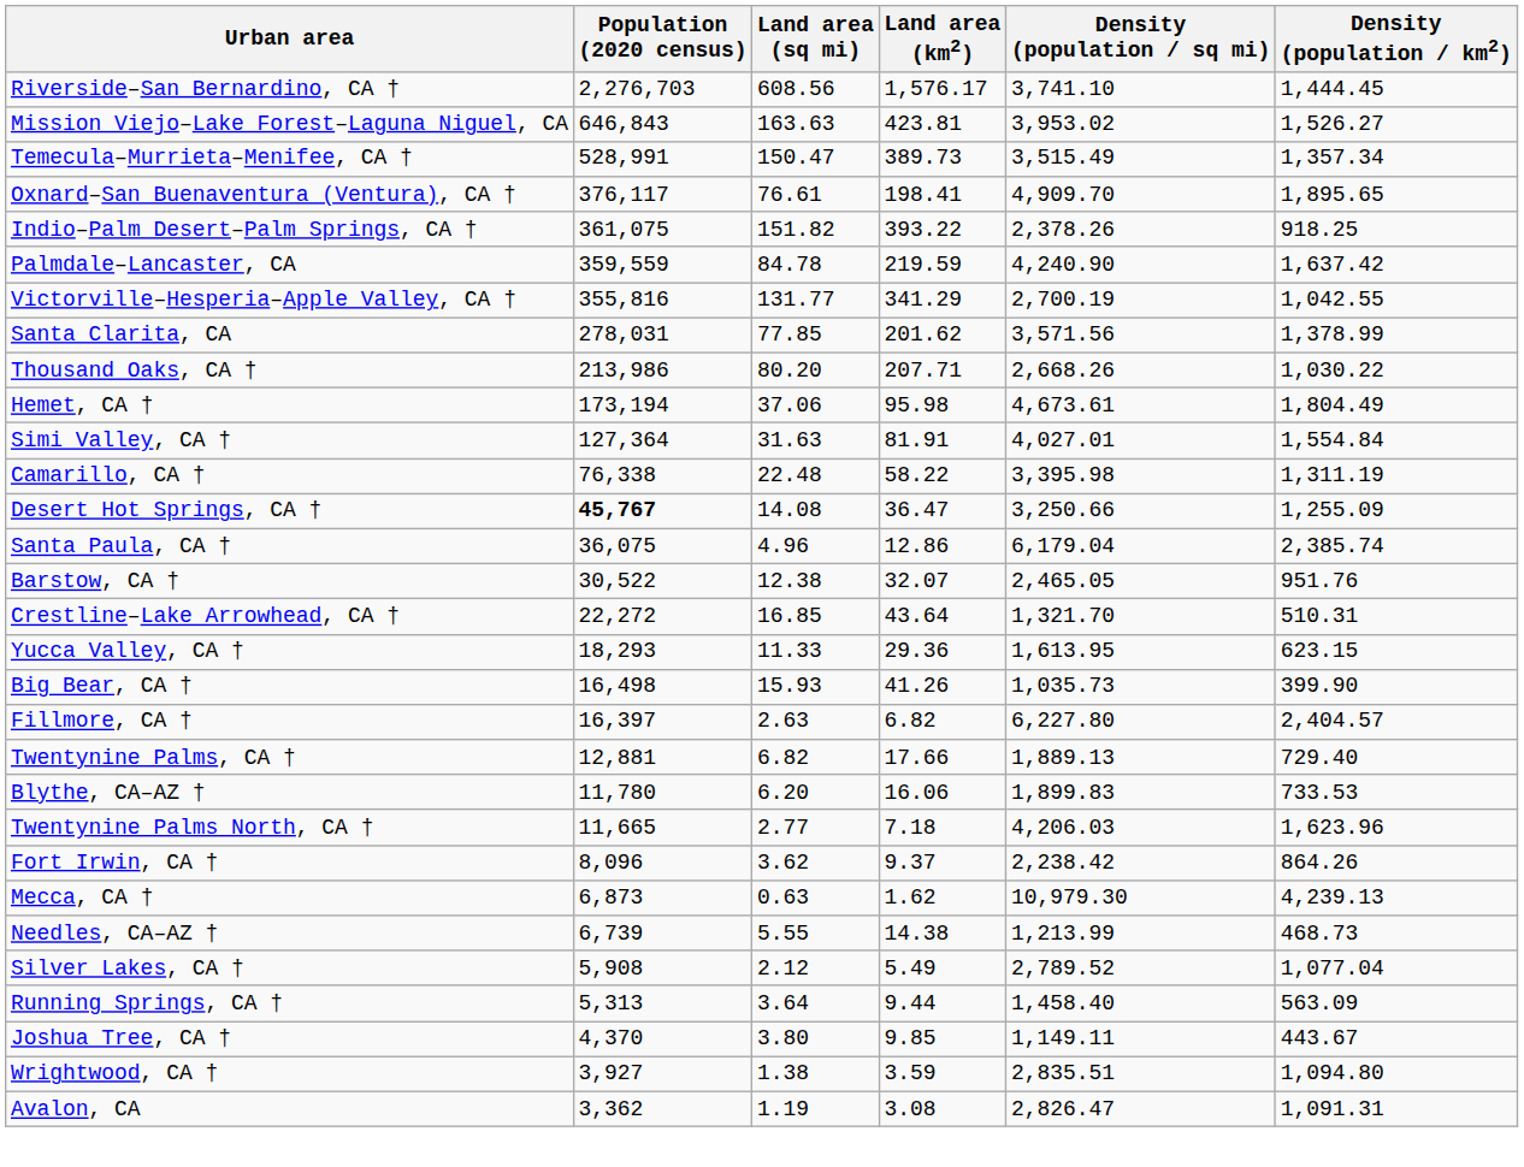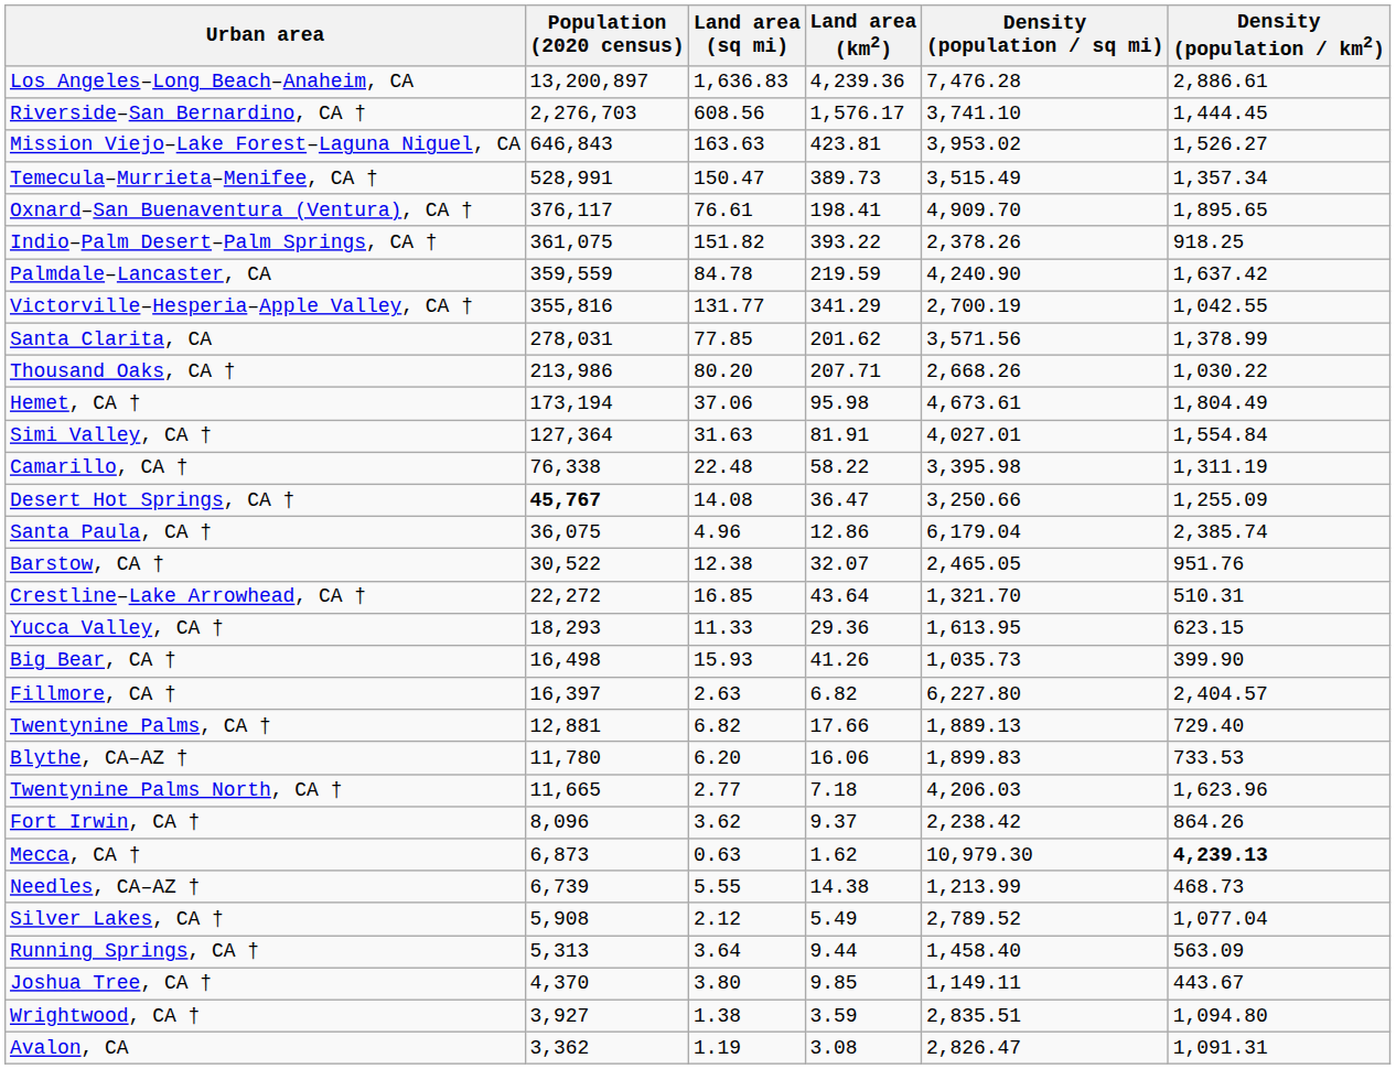+ row: Los Angeles–Long Beach–Anaheim, CA | 13,200,897 | 1,636.83 | 4,239.36 | 7,476.28 | 2,886.61
Mecca, CA † | Density (population / km2): normal -> bold
